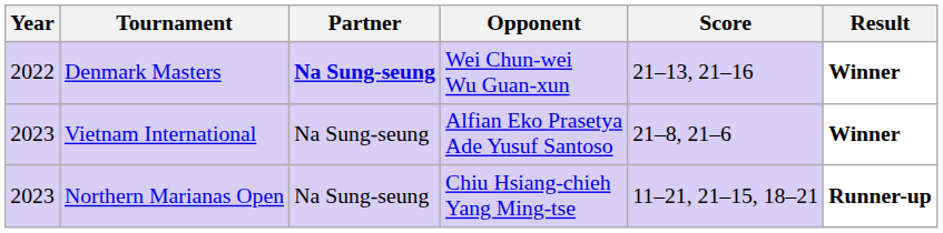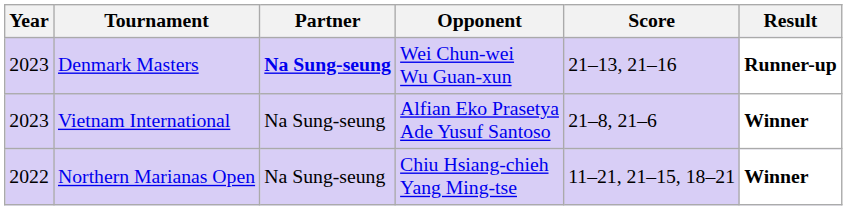Denmark Masters | Year: 2022 -> 2023
Denmark Masters | Result: Winner -> Runner-up
Northern Marianas Open | Year: 2023 -> 2022
Northern Marianas Open | Result: Runner-up -> Winner
